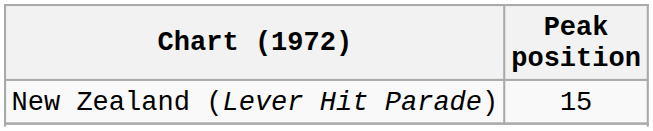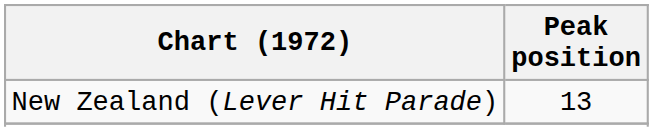New Zealand (Lever Hit Parade) | Peak position: 15 -> 13
